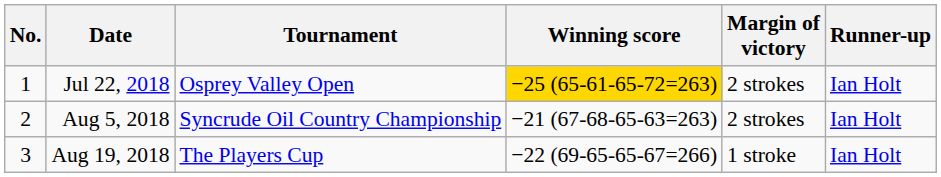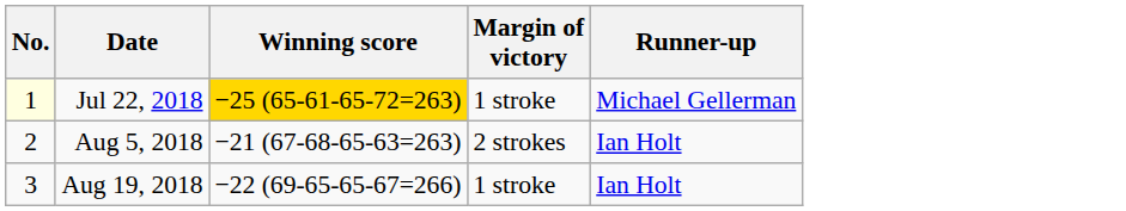- column: Tournament | Osprey Valley Open | Syncrude Oil Country Championship | The Players Cup
Jul 22, 2018 | No.: no background -> lightyellow background
Jul 22, 2018 | Margin of victory: 2 strokes -> 1 stroke
Jul 22, 2018 | Runner-up: Ian Holt -> Michael Gellerman
